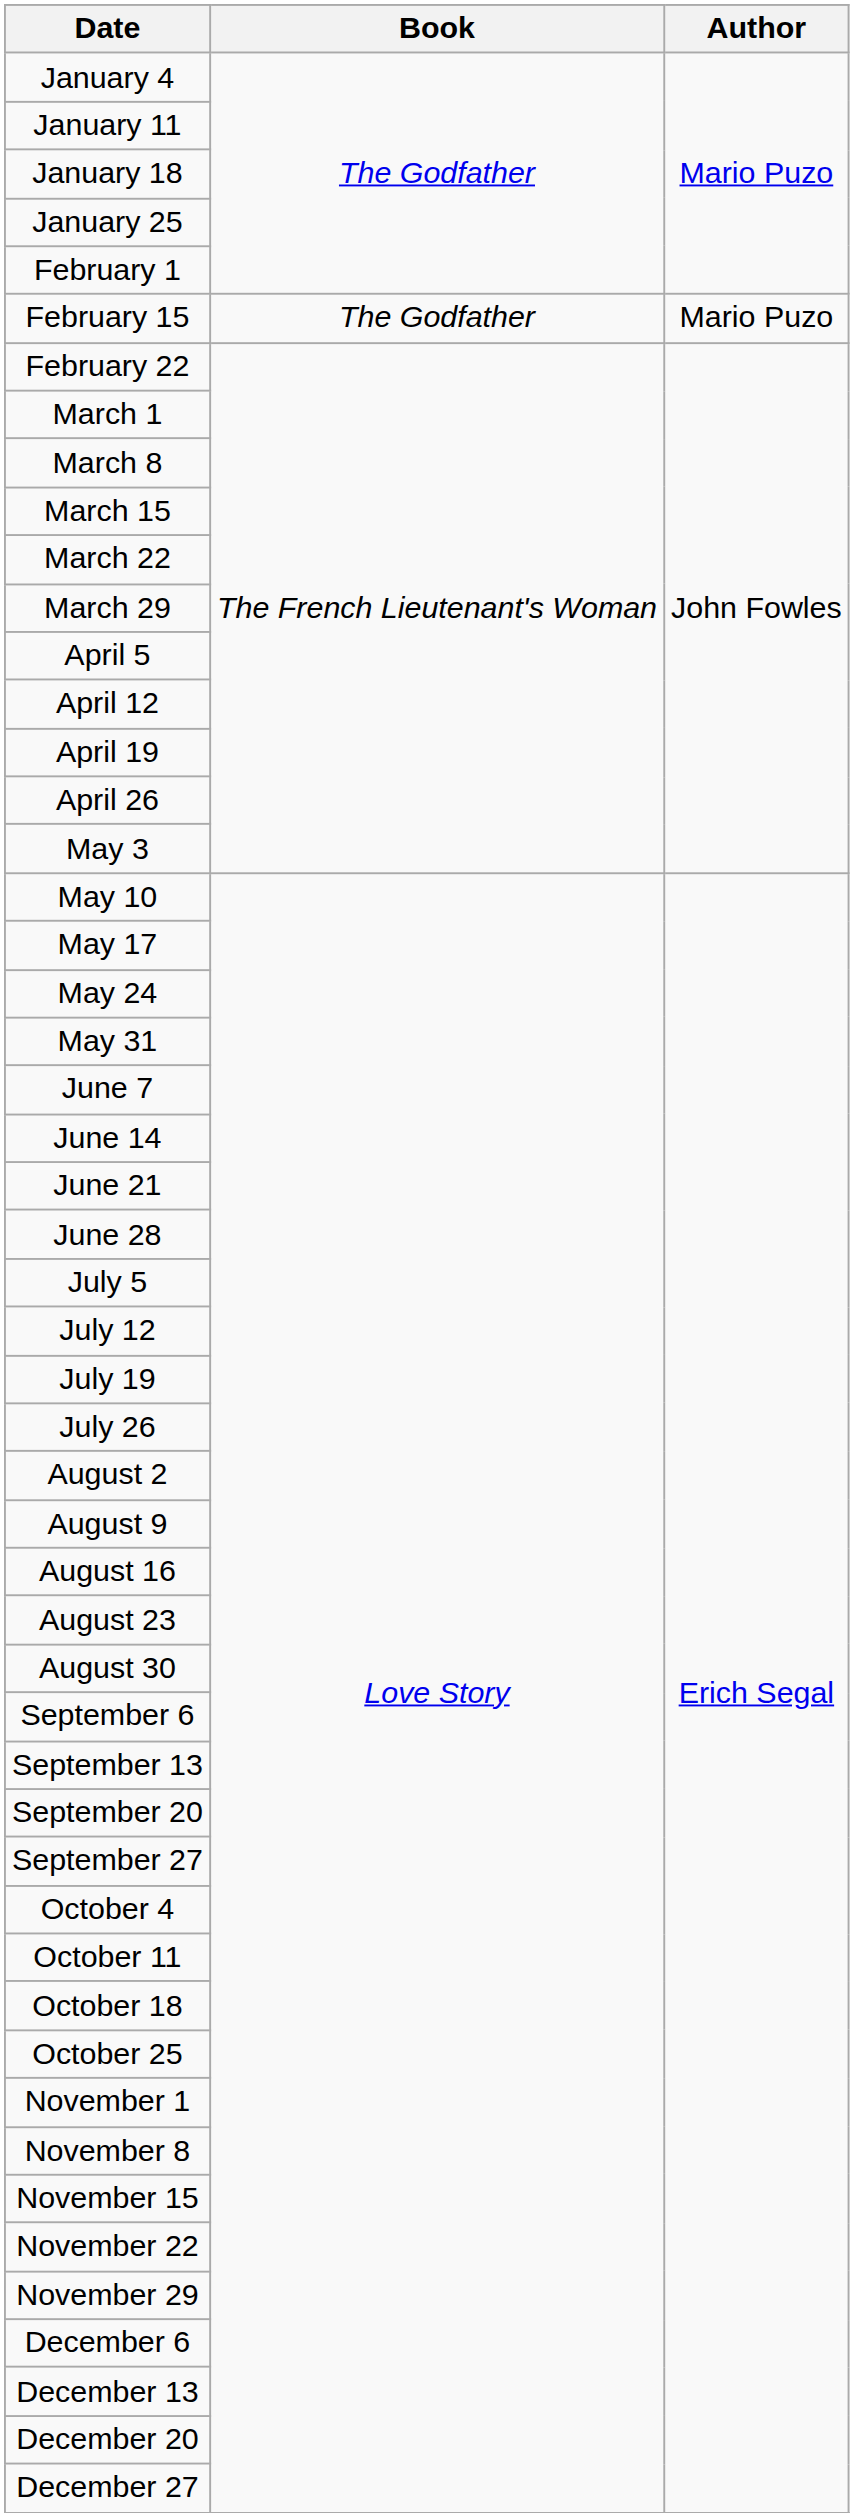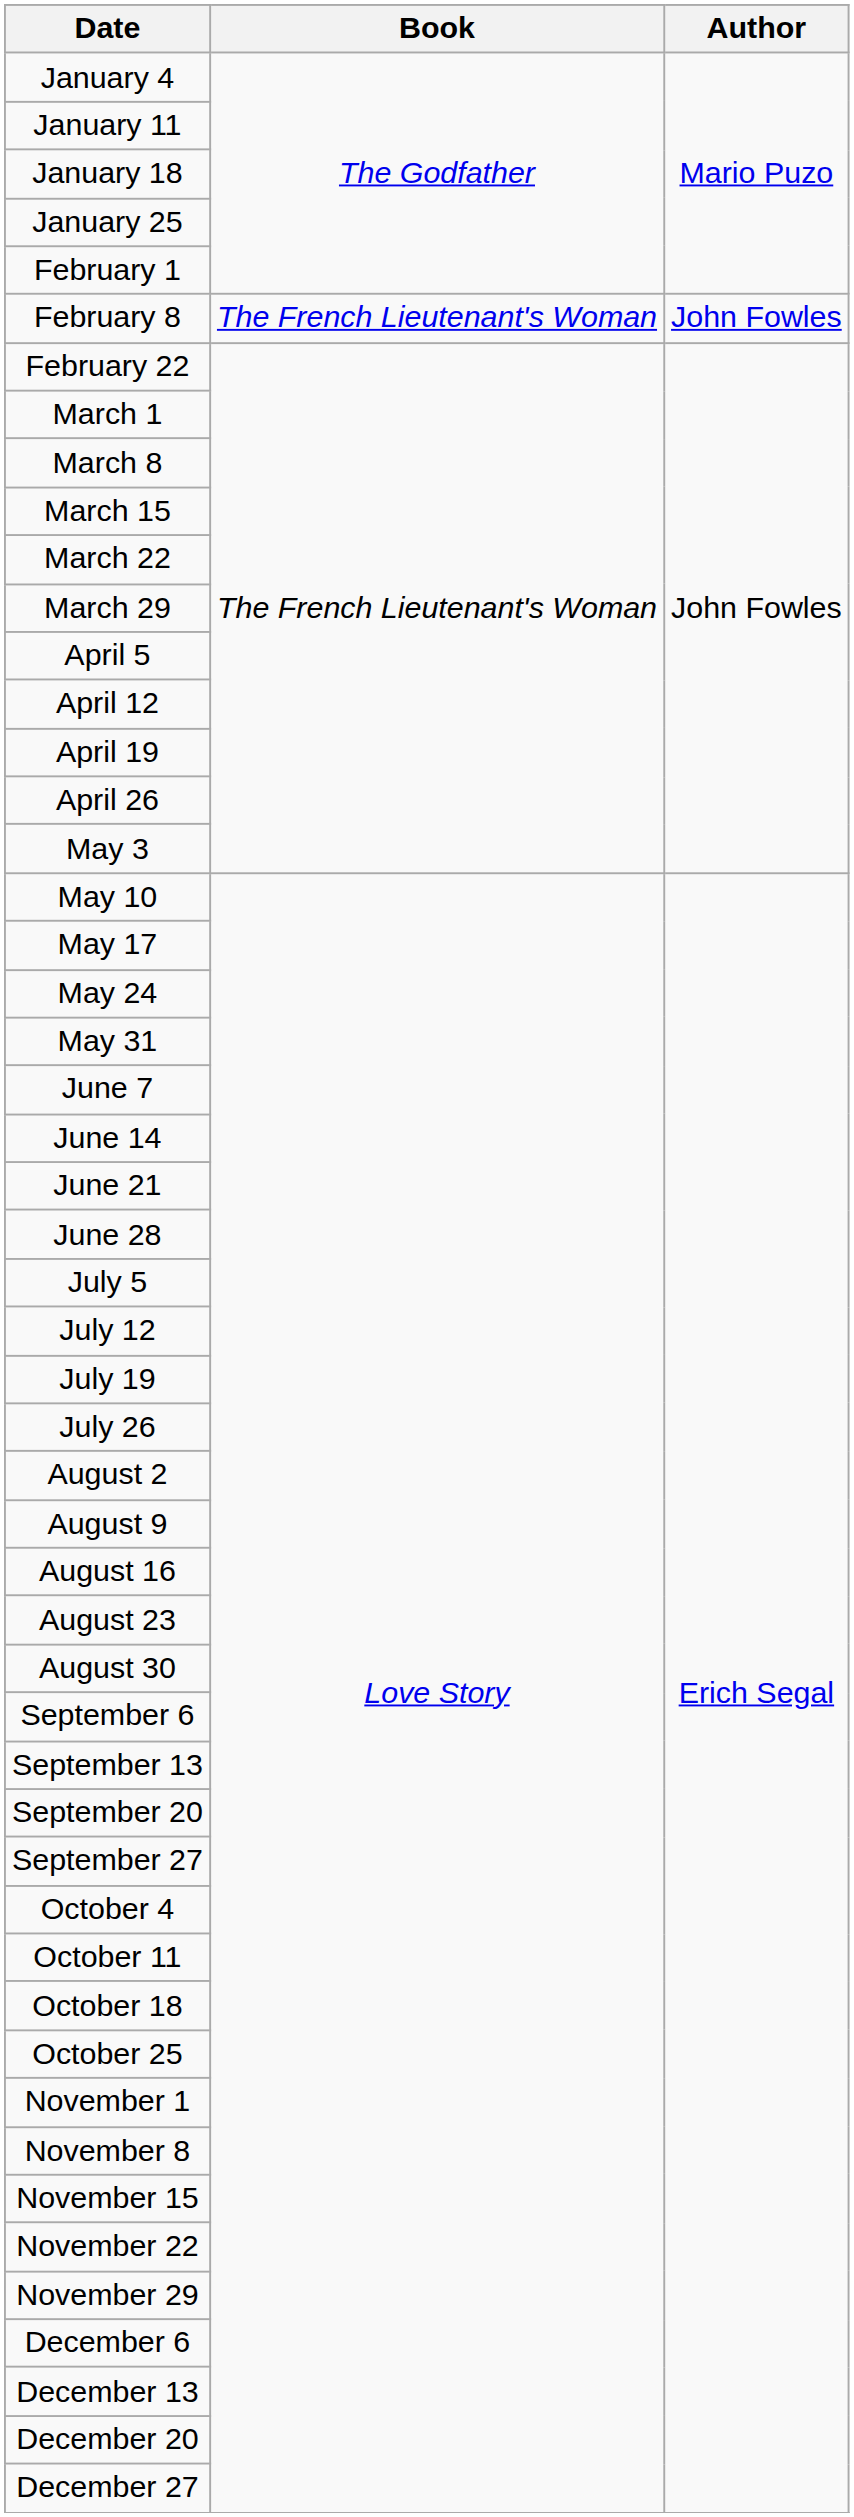+ row: February 8 | The French Lieutenant's Woman | John Fowles
- row: February 15 | The Godfather | Mario Puzo
